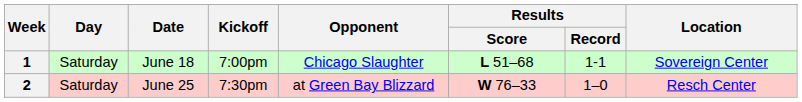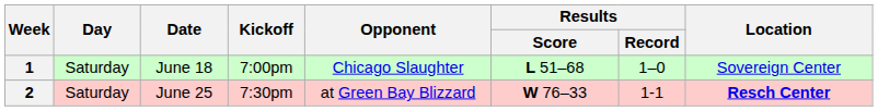1 | Results / Record: 1-1 -> 1–0
2 | Results / Record: 1–0 -> 1-1
2 | Location: normal -> bold
